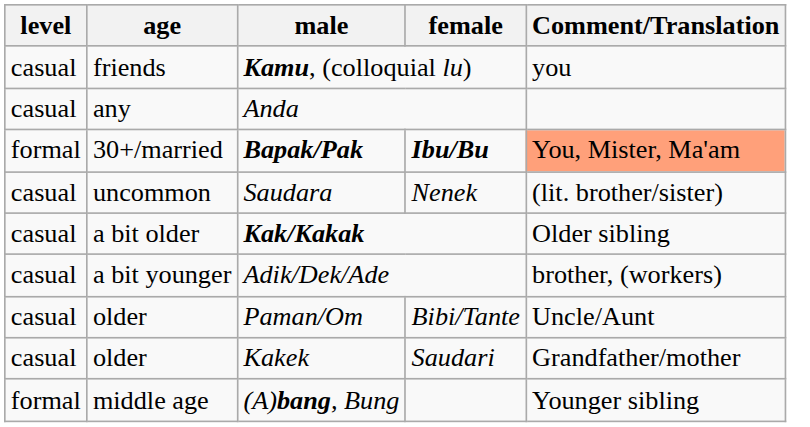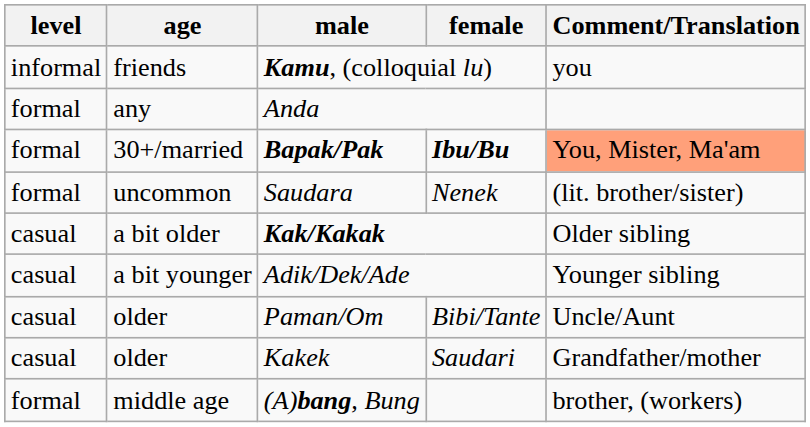Kamu, (colloquial lu) | level: casual -> informal
Anda | level: casual -> formal
Saudara | level: casual -> formal
Adik/Dek/Ade | Comment/Translation: brother, (workers) -> Younger sibling
(A)bang, Bung | Comment/Translation: Younger sibling -> brother, (workers)
